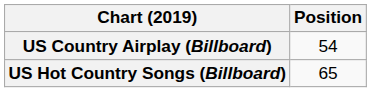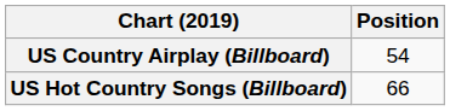US Hot Country Songs (Billboard) | Position: 65 -> 66
